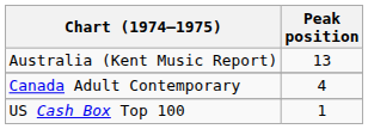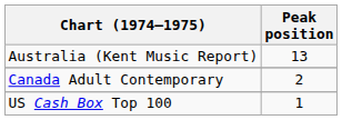Canada Adult Contemporary | Peak position: 4 -> 2
